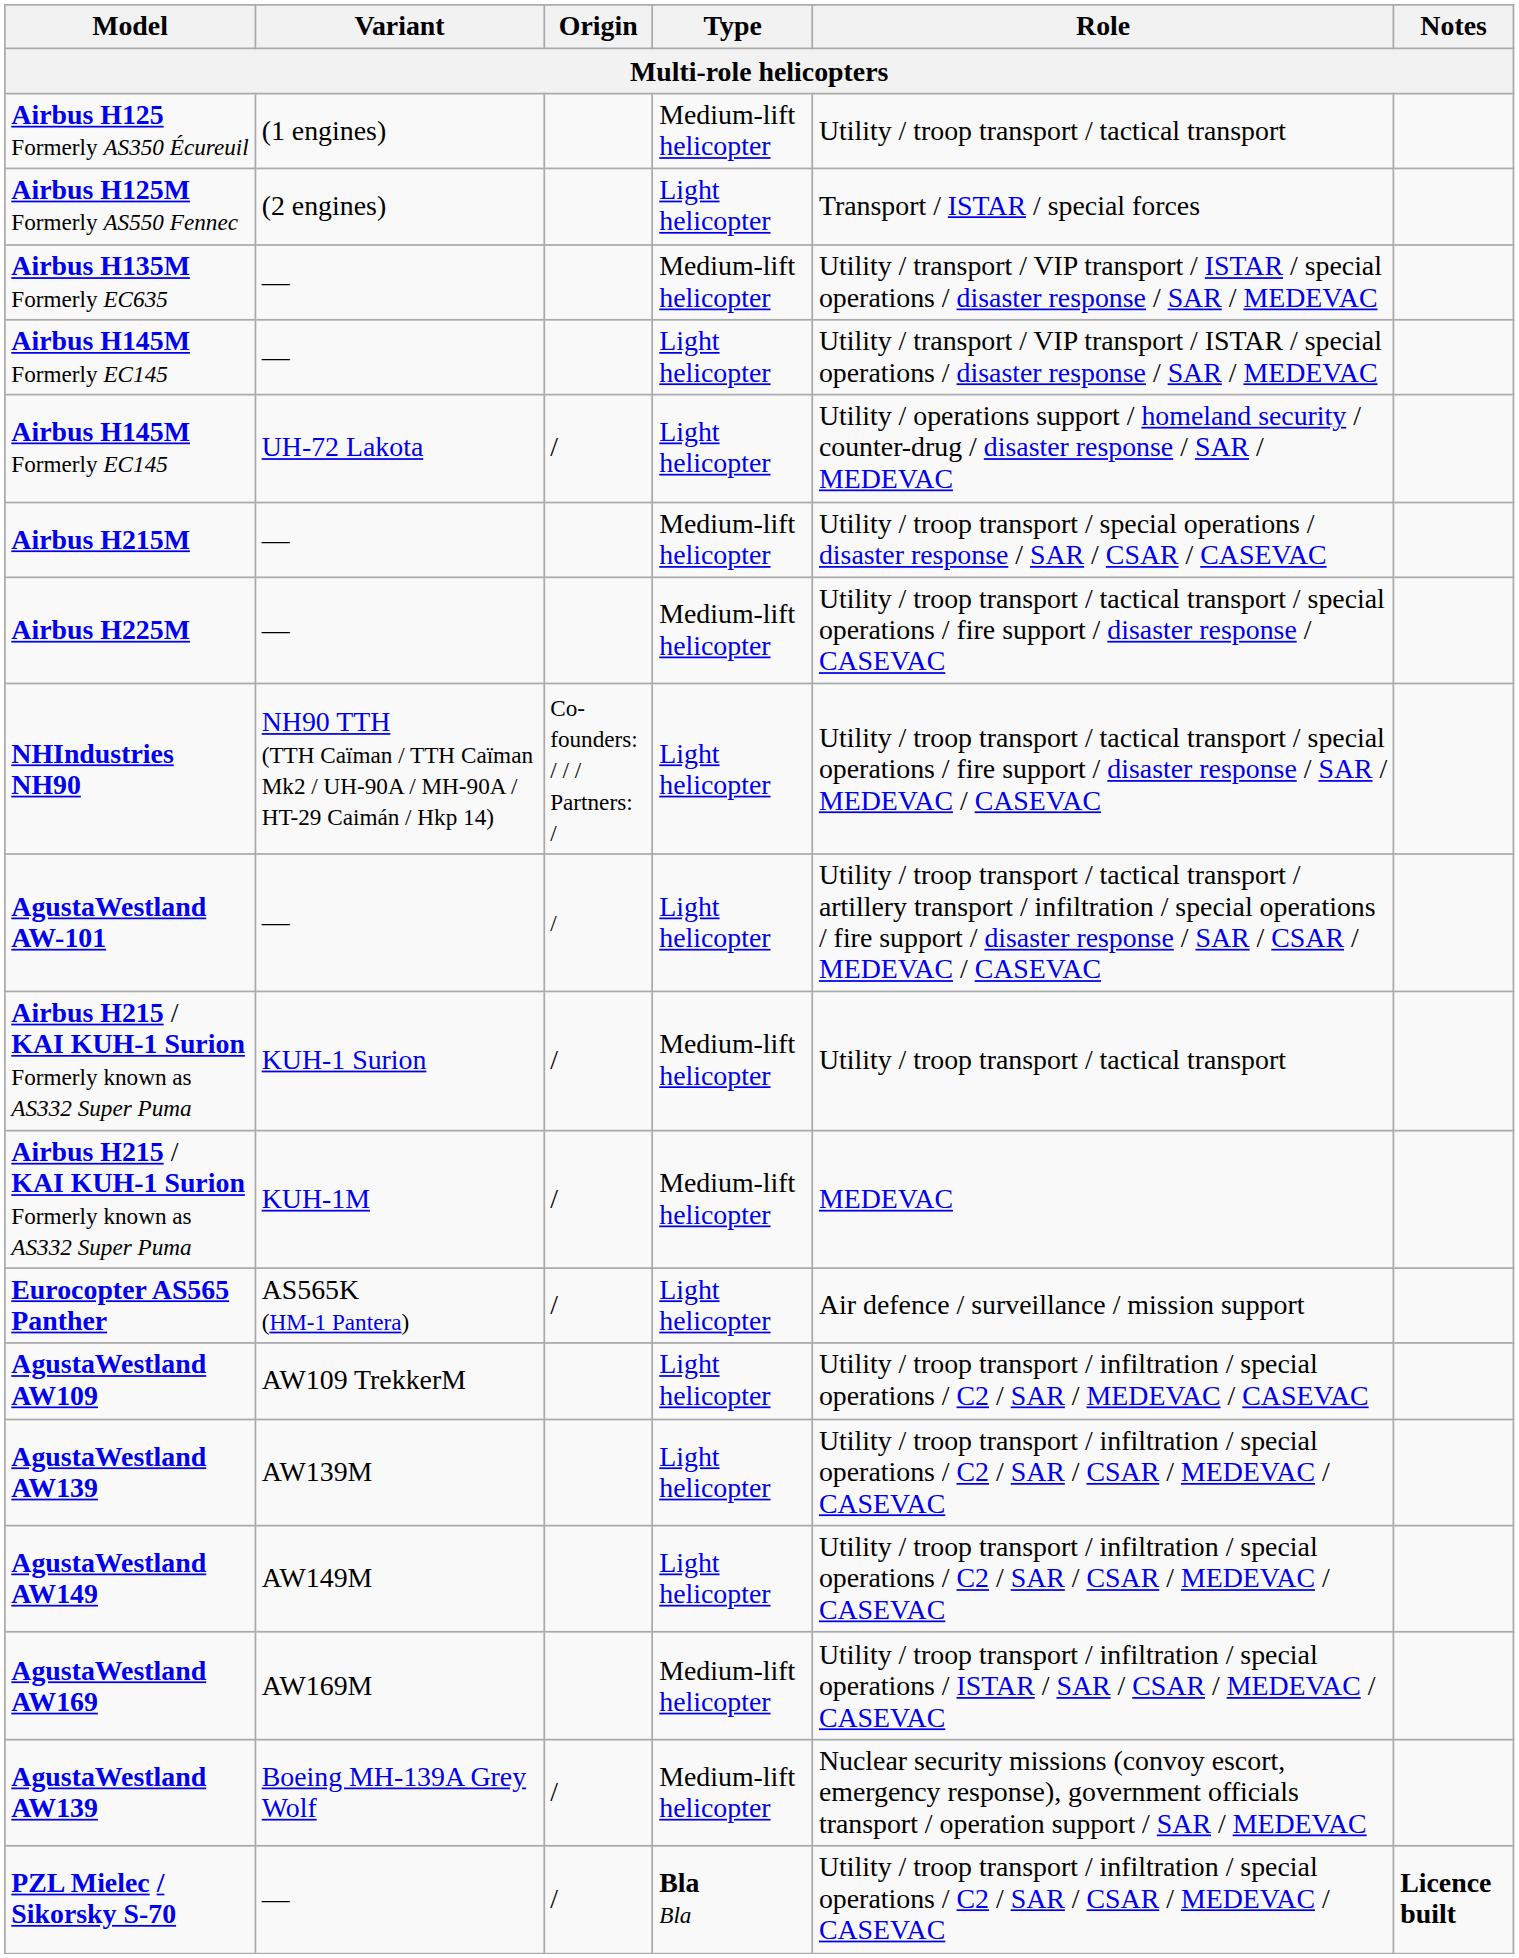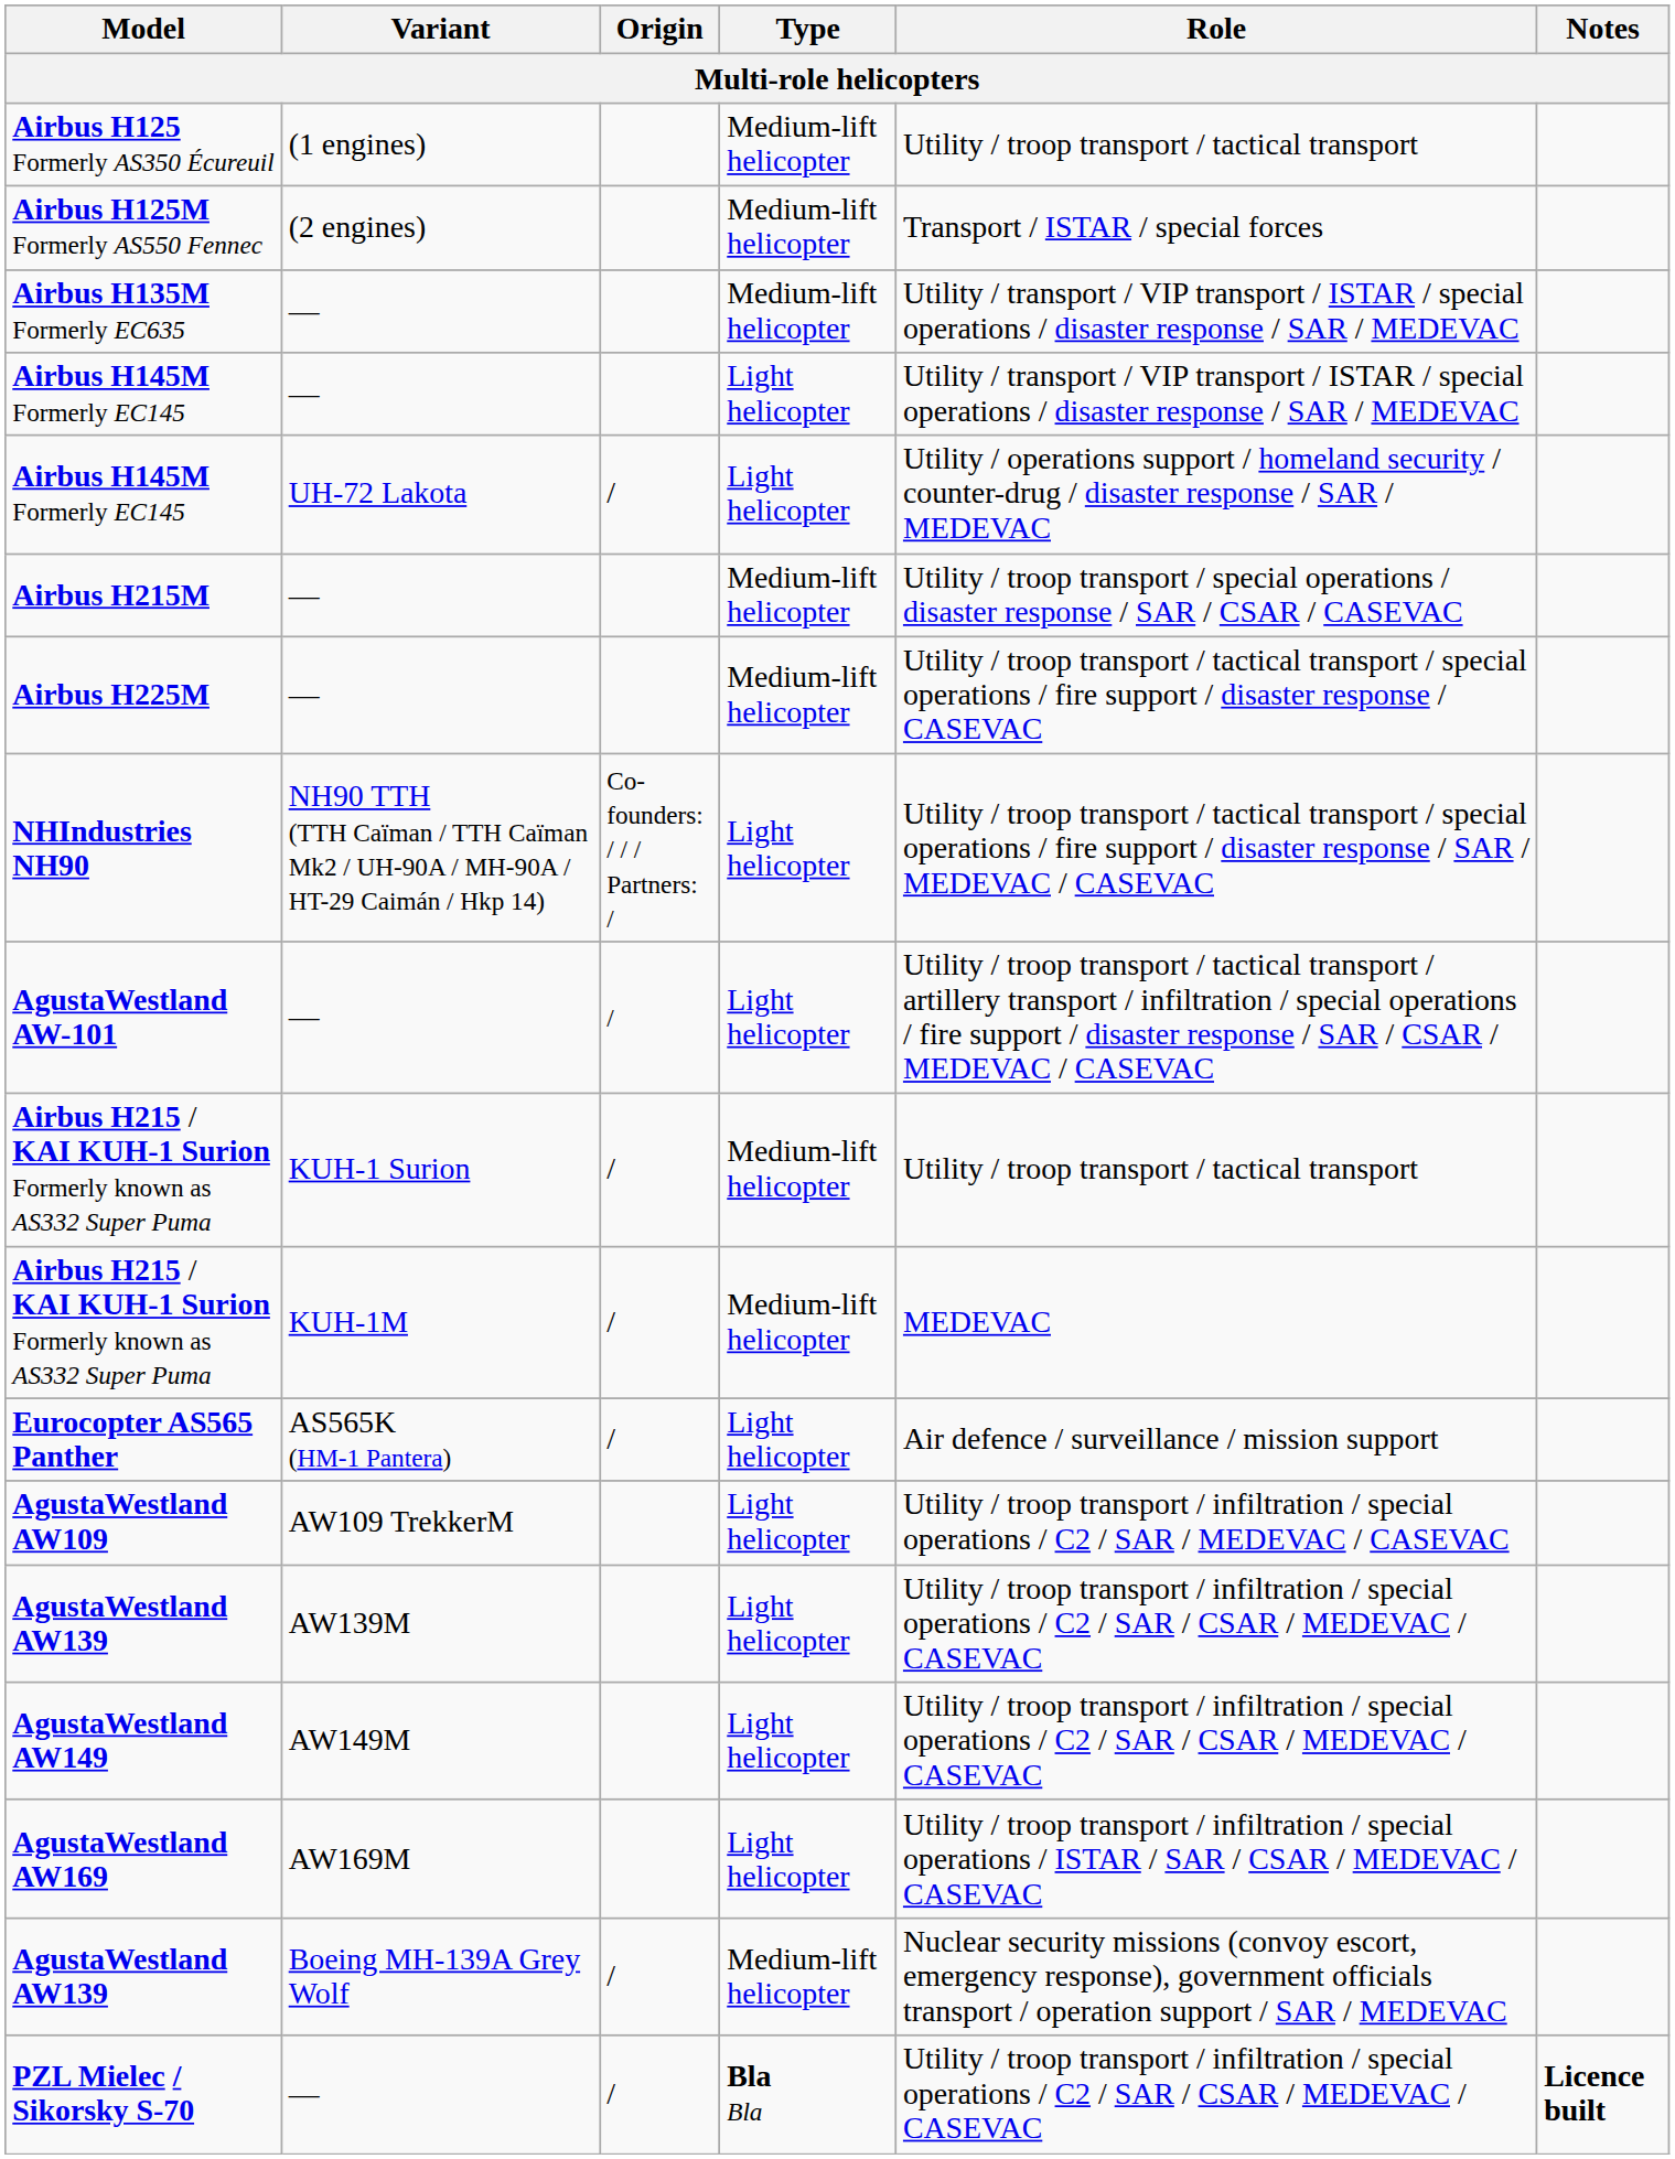Airbus H125M Formerly AS550 Fennec | Type: Light helicopter -> Medium-lift helicopter
AgustaWestland AW169 | Type: Medium-lift helicopter -> Light helicopter
